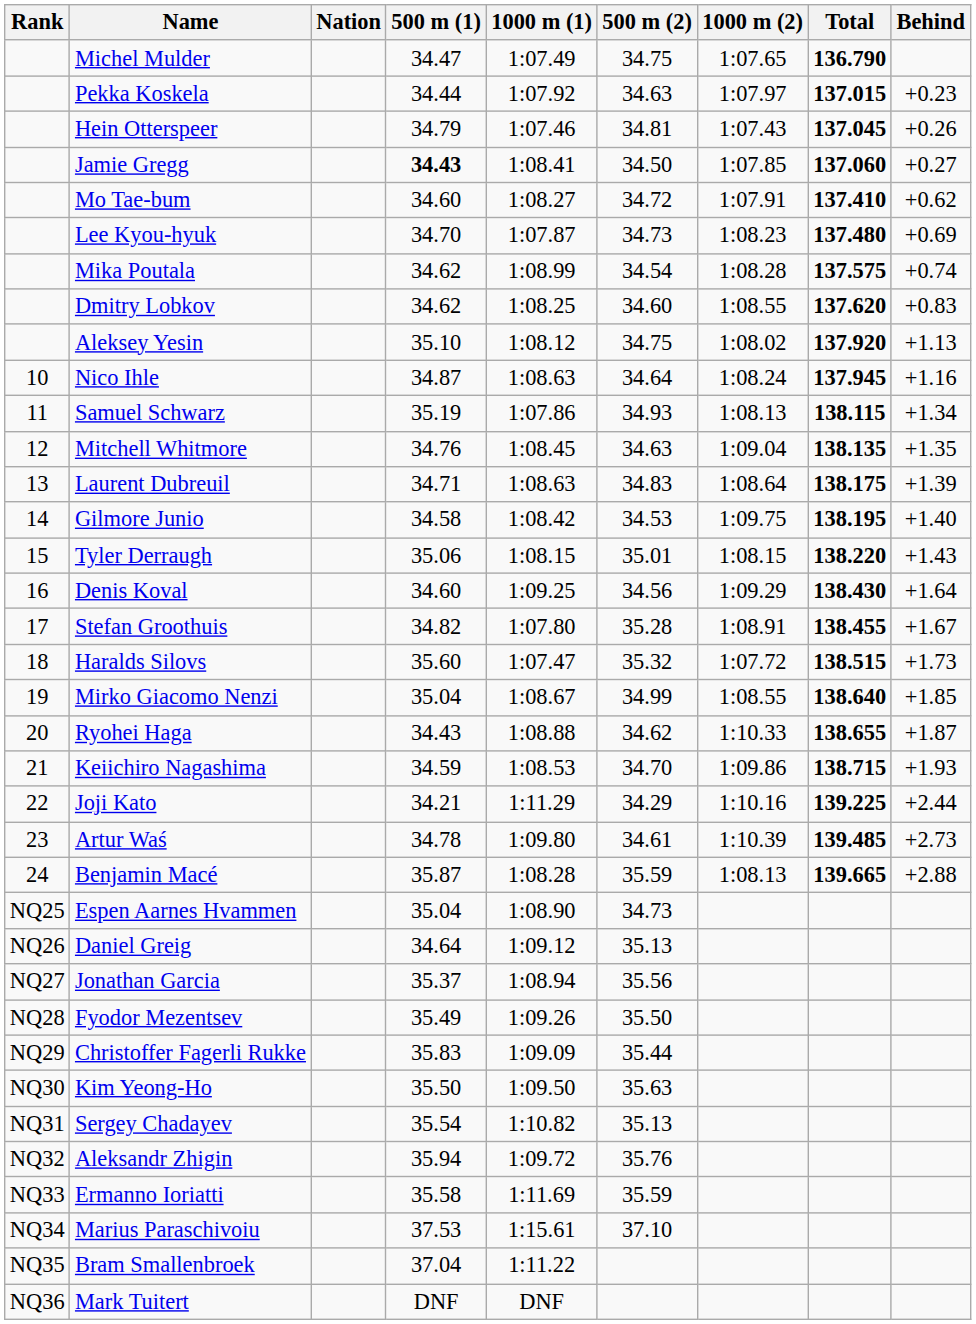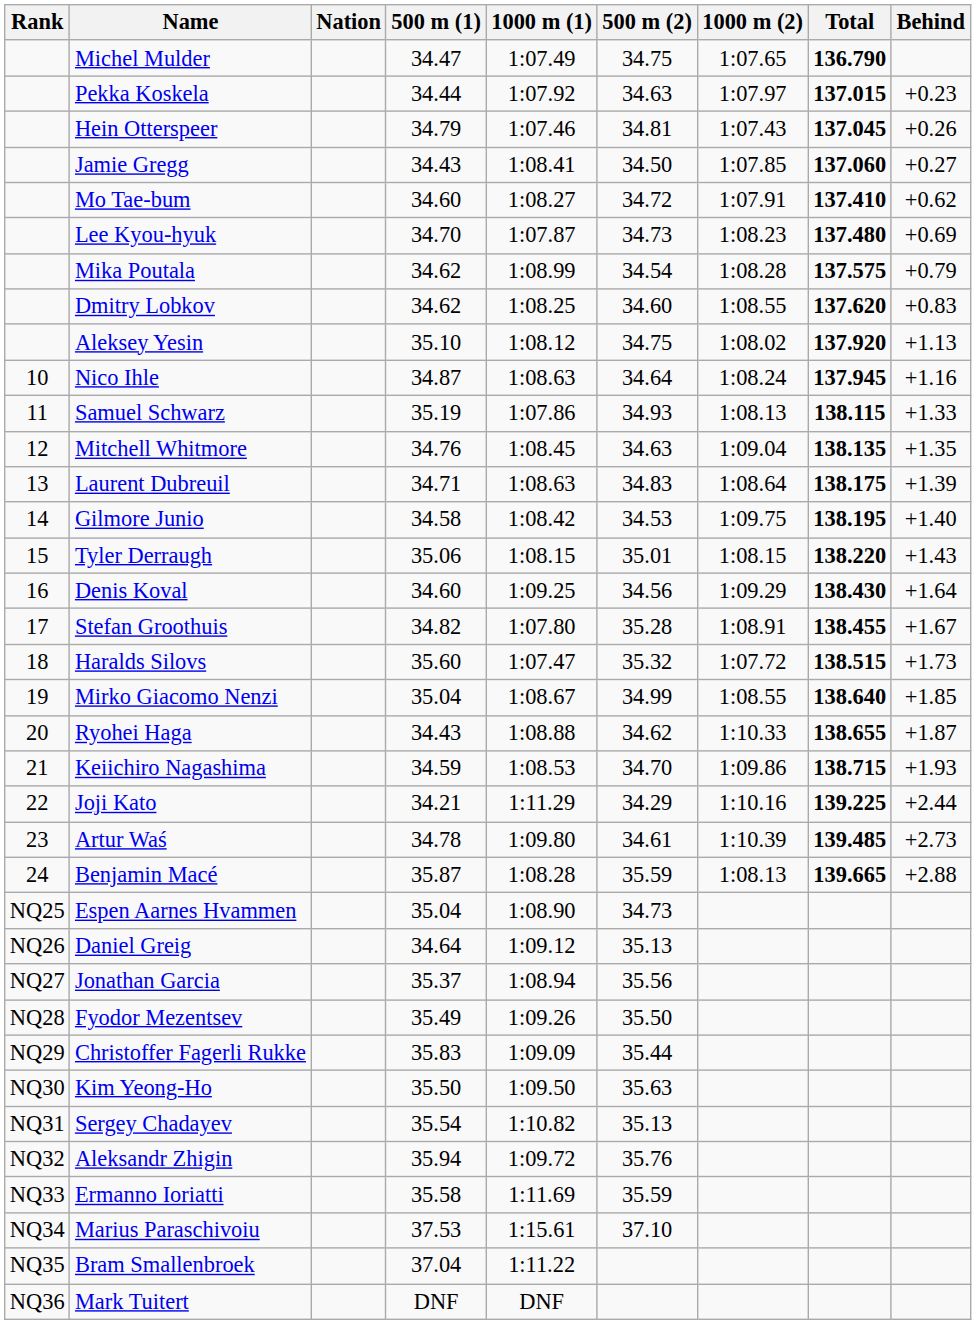Jamie Gregg | 500 m (1): bold -> normal
Mika Poutala | Behind: +0.74 -> +0.79
Samuel Schwarz | Behind: +1.34 -> +1.33
